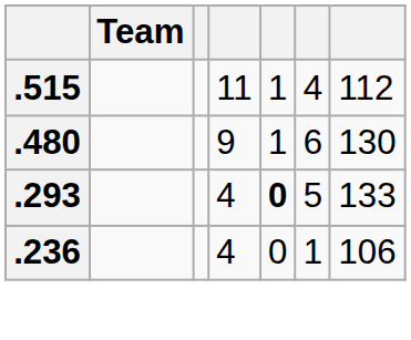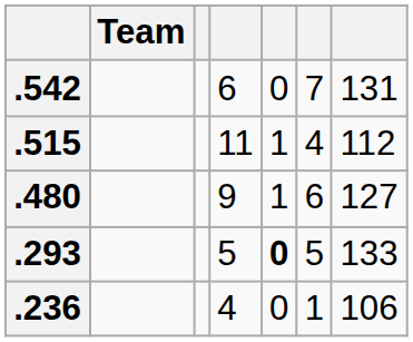+ row: .542 | 6 | 0 | 7 | 131
.480 | column 7: 130 -> 127
.293 | column 4: 4 -> 5
